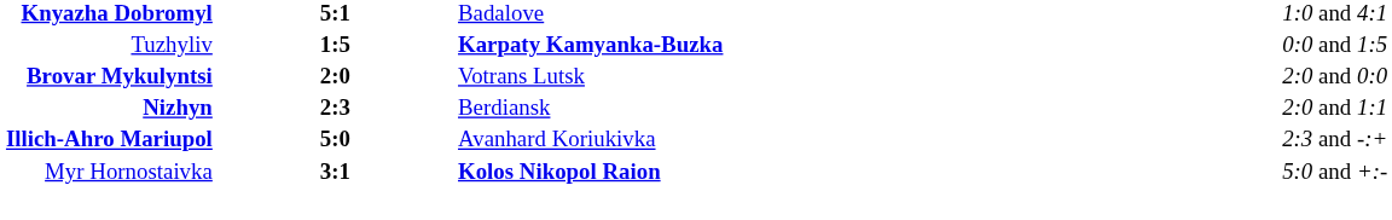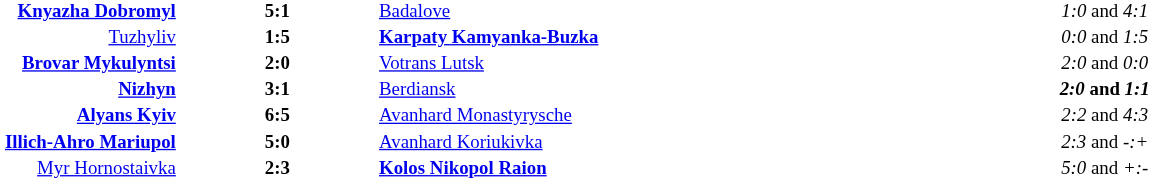Nizhyn | column 2: 2:3 -> 3:1
Nizhyn | column 4: normal -> bold
+ row: Alyans Kyiv | 6:5 | Avanhard Monastyrysche | 2:2 and 4:3
Myr Hornostaivka | column 2: 3:1 -> 2:3
